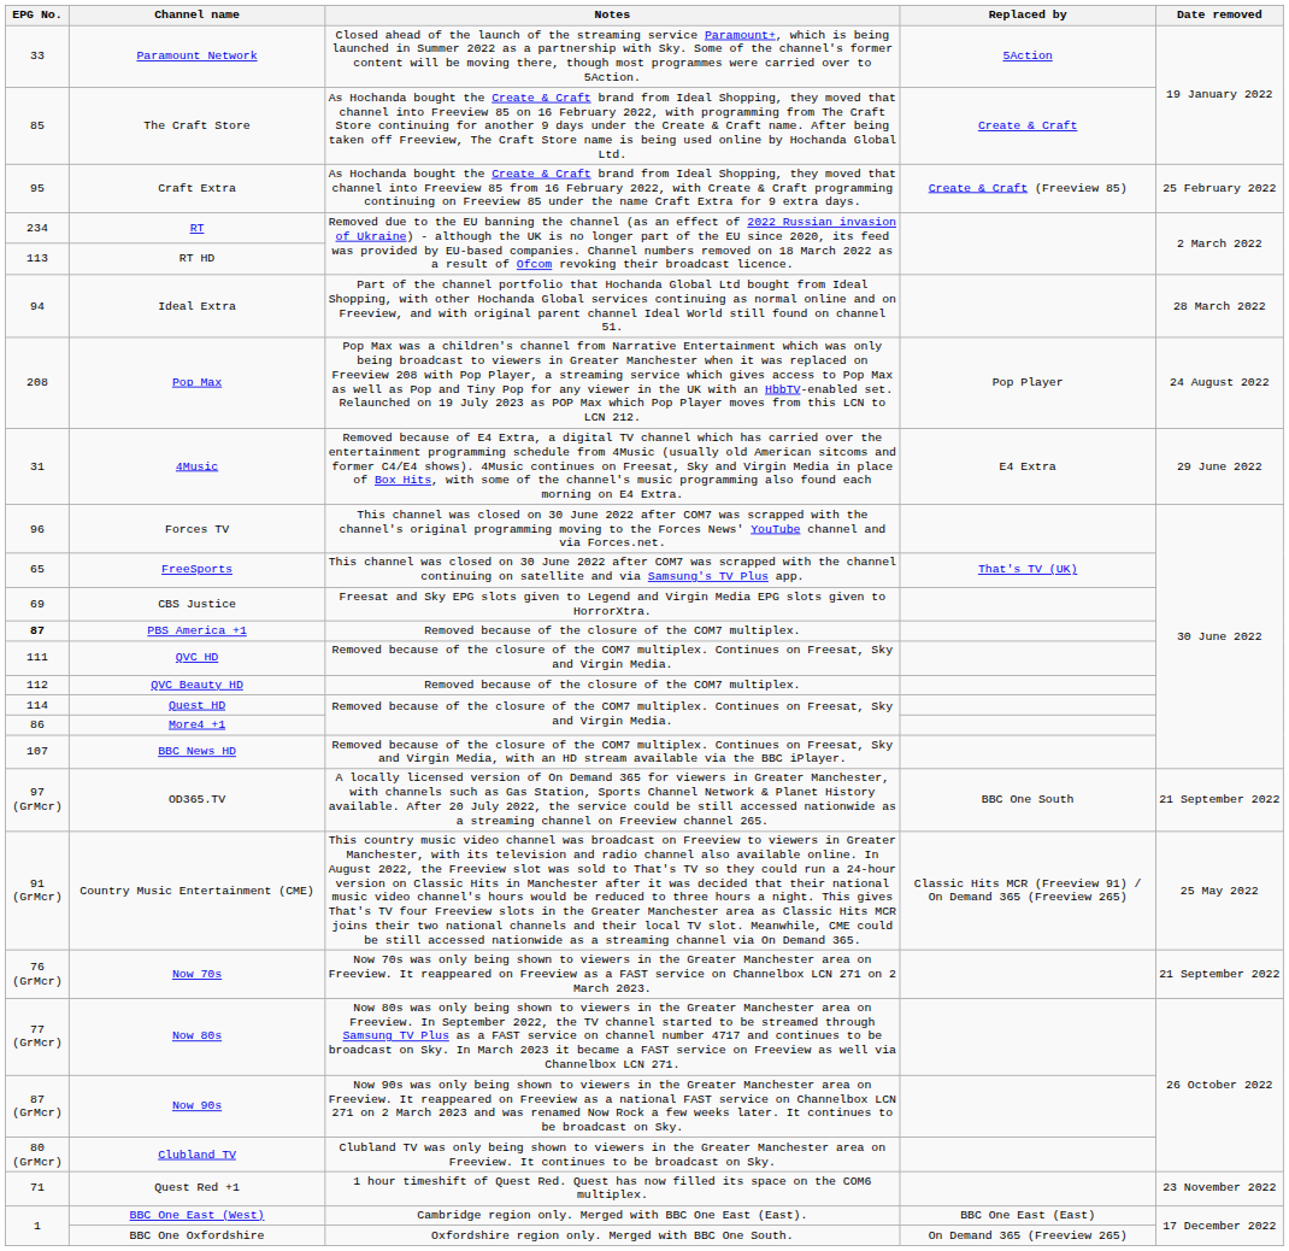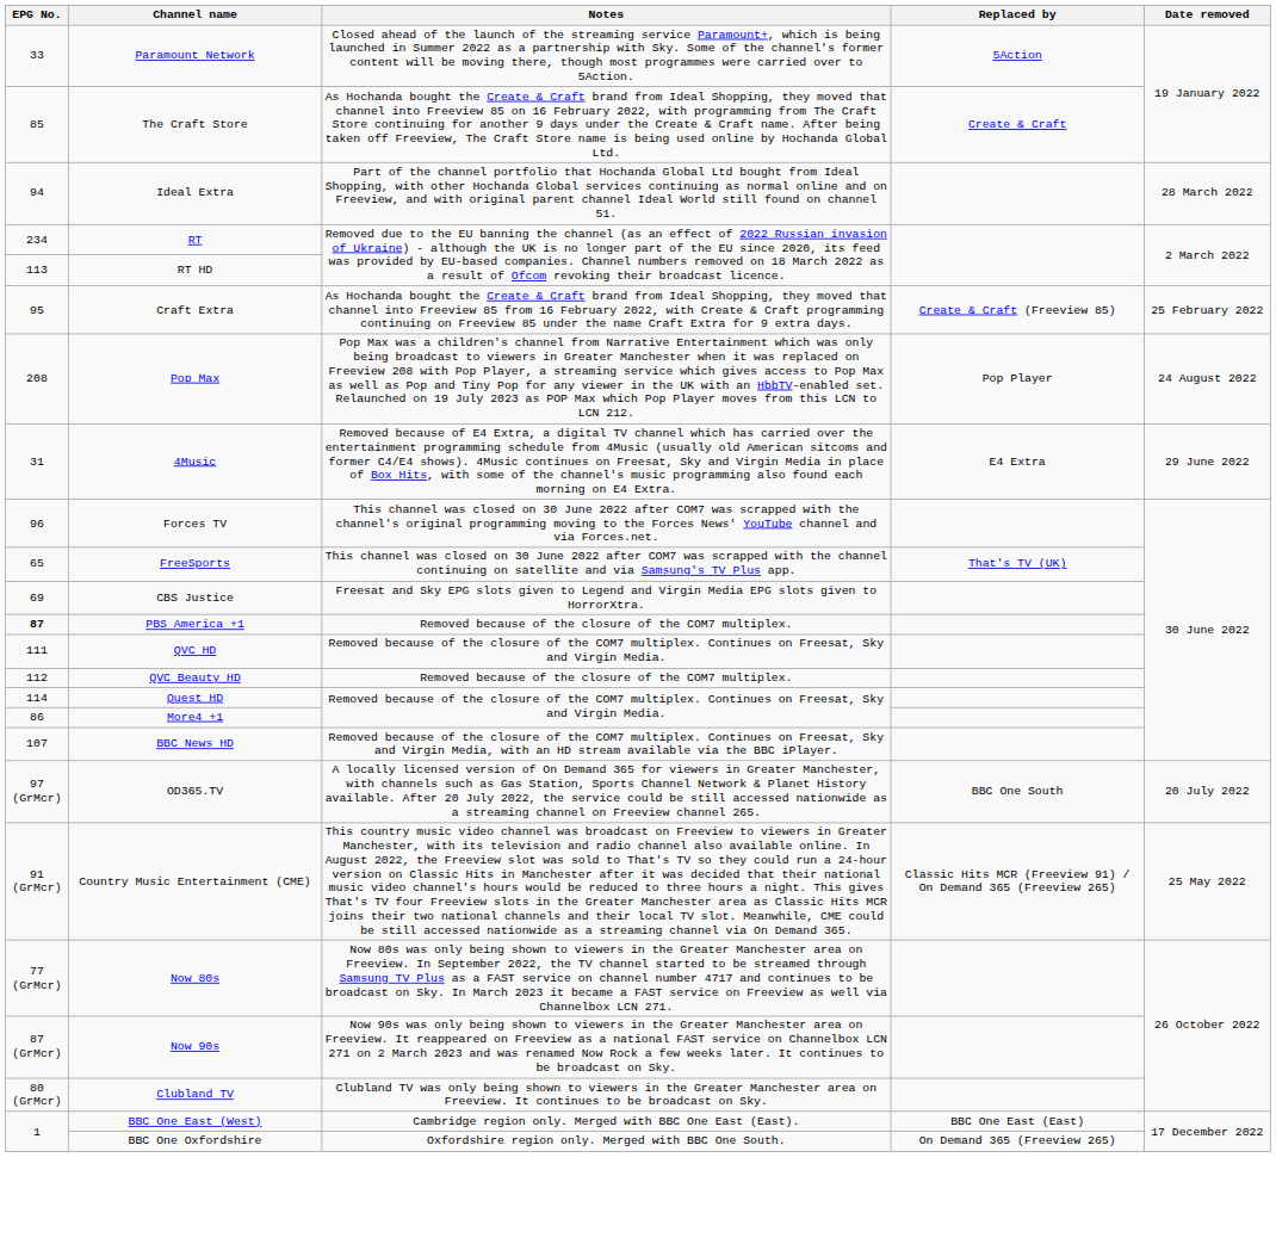rows swapped: Craft Extra <-> Ideal Extra
OD365.TV | Date removed: 21 September 2022 -> 20 July 2022
- row: 76 (GrMcr) | Now 70s | Now 70s was only being shown to viewers in the Greater Manchester area on Freeview. It reappeared on Freeview as a FAST service on Channelbox LCN 271 on 2 March 2023. | 21 September 2022
- row: 71 | Quest Red +1 | 1 hour timeshift of Quest Red. Quest has now filled its space on the COM6 multiplex. | 23 November 2022
